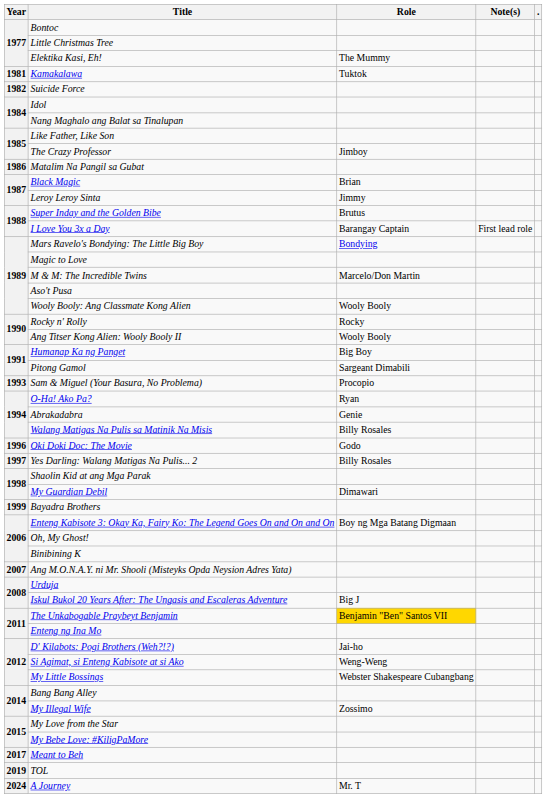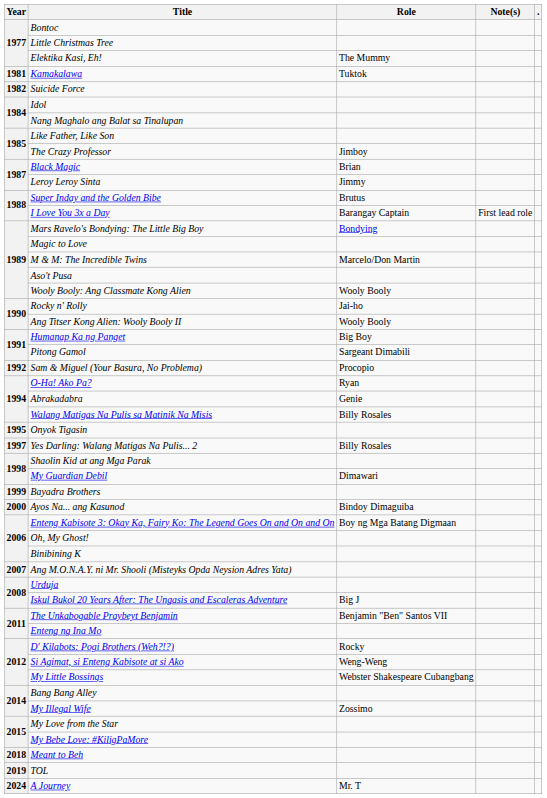- row: 1986 | Matalim Na Pangil sa Gubat
Rocky n' Rolly | Role: Rocky -> Jai-ho
Sam & Miguel (Your Basura, No Problema) | Year: 1993 -> 1992
+ row: 1995 | Onyok Tigasin
- row: 1996 | Oki Doki Doc: The Movie | Godo
+ row: 2000 | Ayos Na... ang Kasunod | Bindoy Dimaguiba
The Unkabogable Praybeyt Benjamin | Role: gold background -> no background
D' Kilabots: Pogi Brothers (Weh?!?) | Role: Jai-ho -> Rocky
Meant to Beh | Year: 2017 -> 2018
